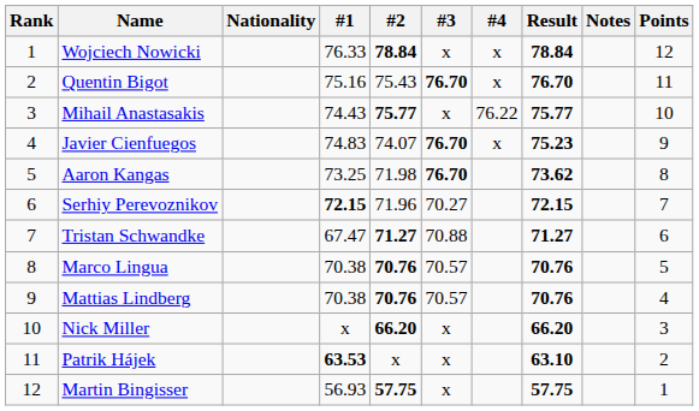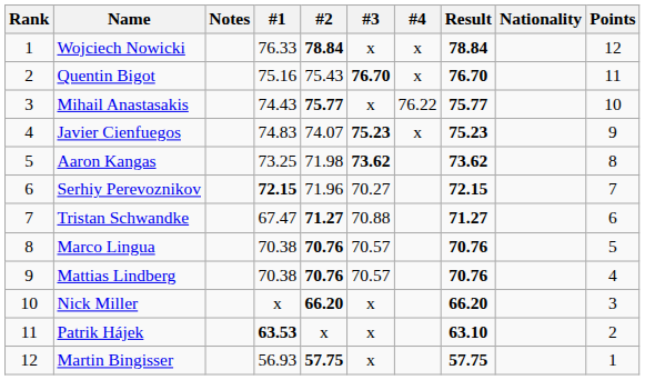columns swapped: Nationality <-> Notes
Javier Cienfuegos | #3: 76.70 -> 75.23
Aaron Kangas | #3: 76.70 -> 73.62
